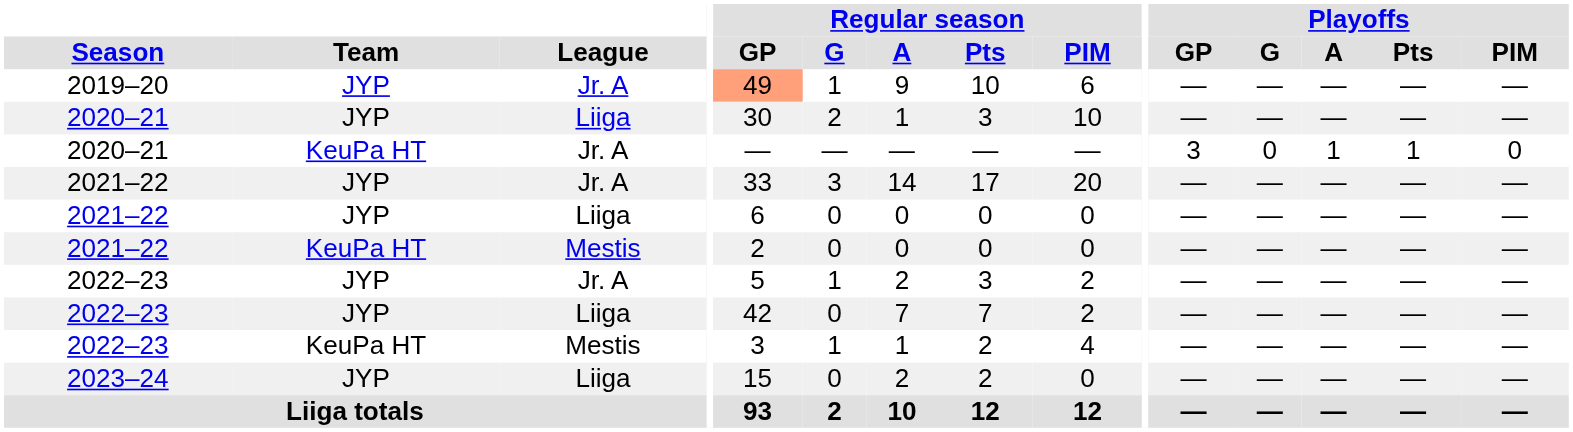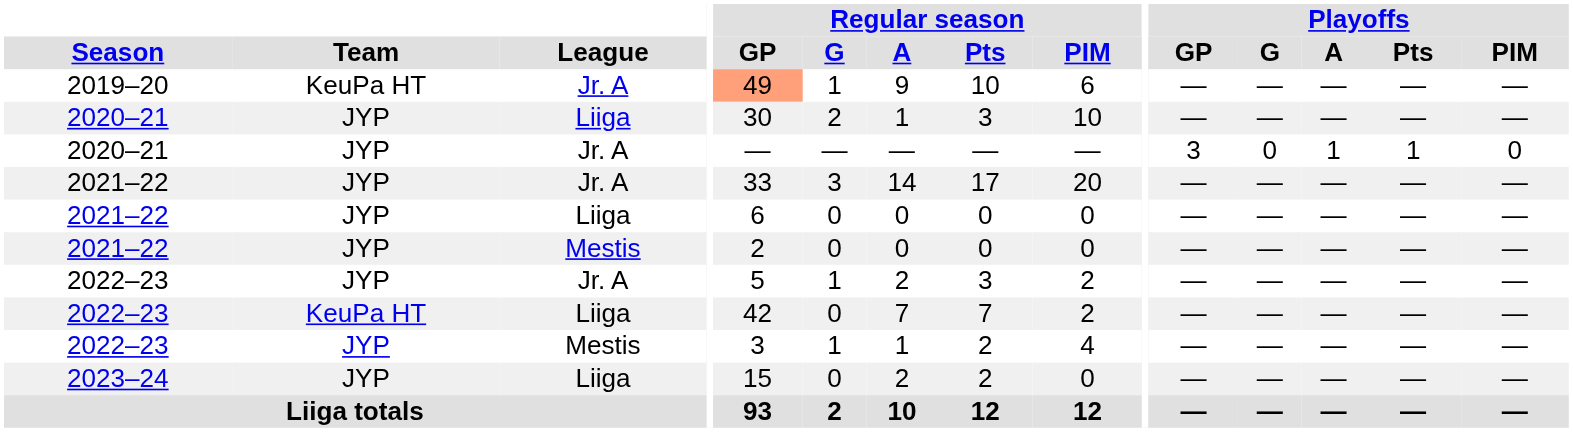2019–20 | Team: JYP -> KeuPa HT
2020–21 / Jr. A | Team: KeuPa HT -> JYP
2021–22 / Mestis | Team: KeuPa HT -> JYP
2022–23 / Liiga | Team: JYP -> KeuPa HT
2022–23 / Mestis | Team: KeuPa HT -> JYP
